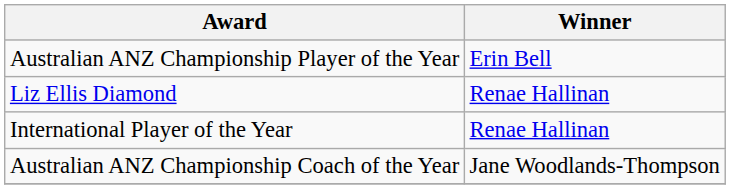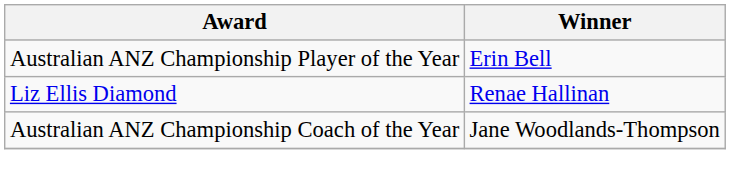- row: International Player of the Year | Renae Hallinan
